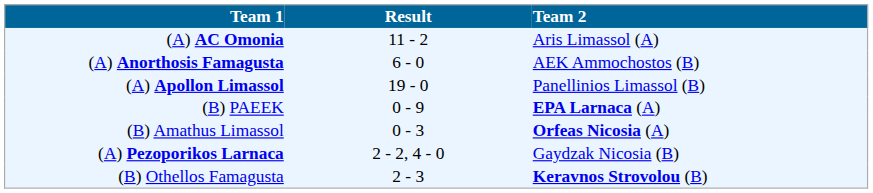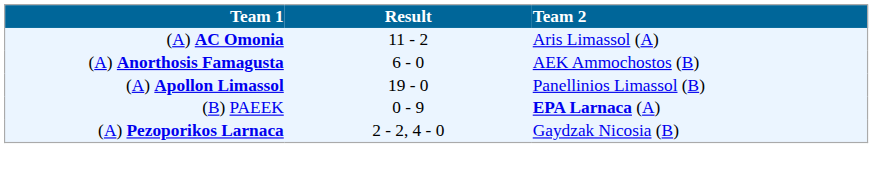- row: (B) Amathus Limassol | 0 - 3 | Orfeas Nicosia (A)
- row: (B) Othellos Famagusta | 2 - 3 | Keravnos Strovolou (B)
